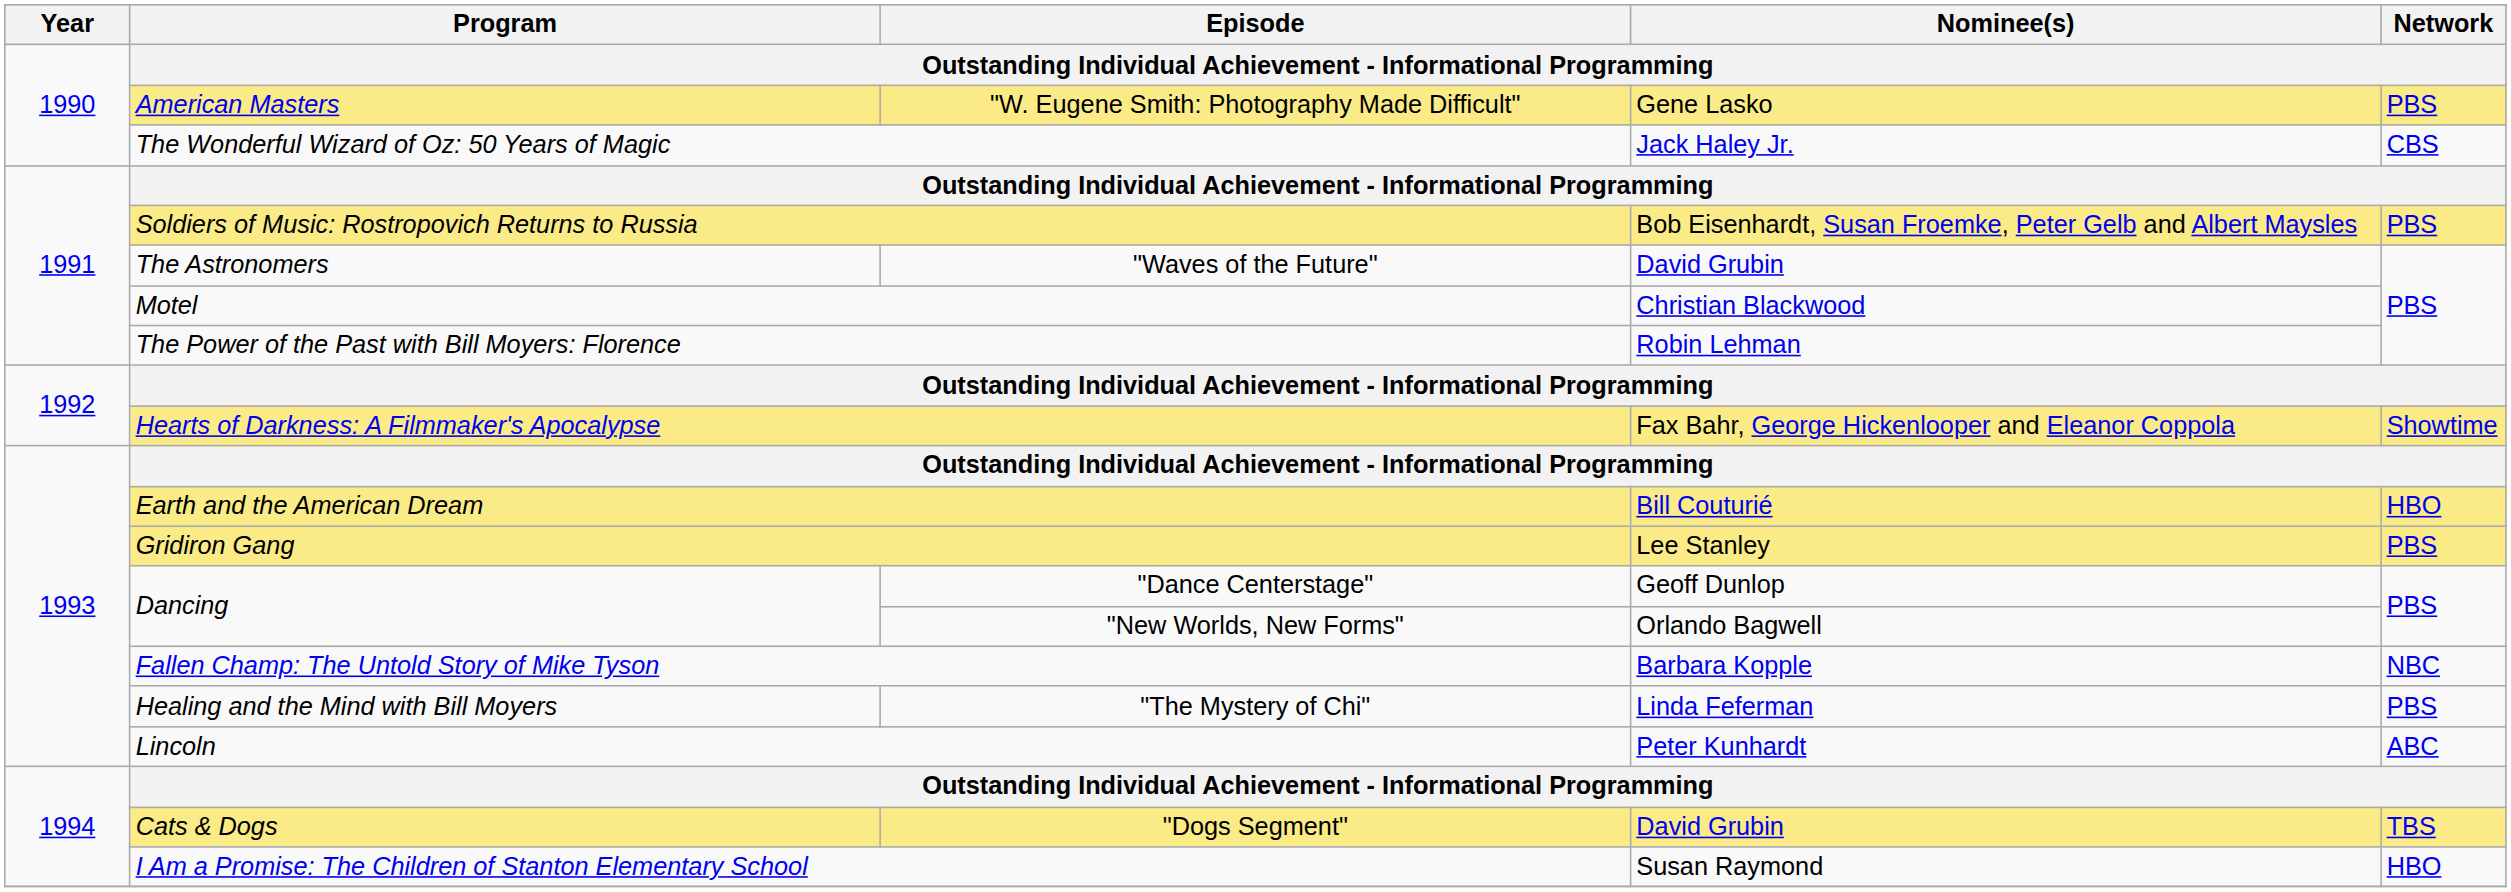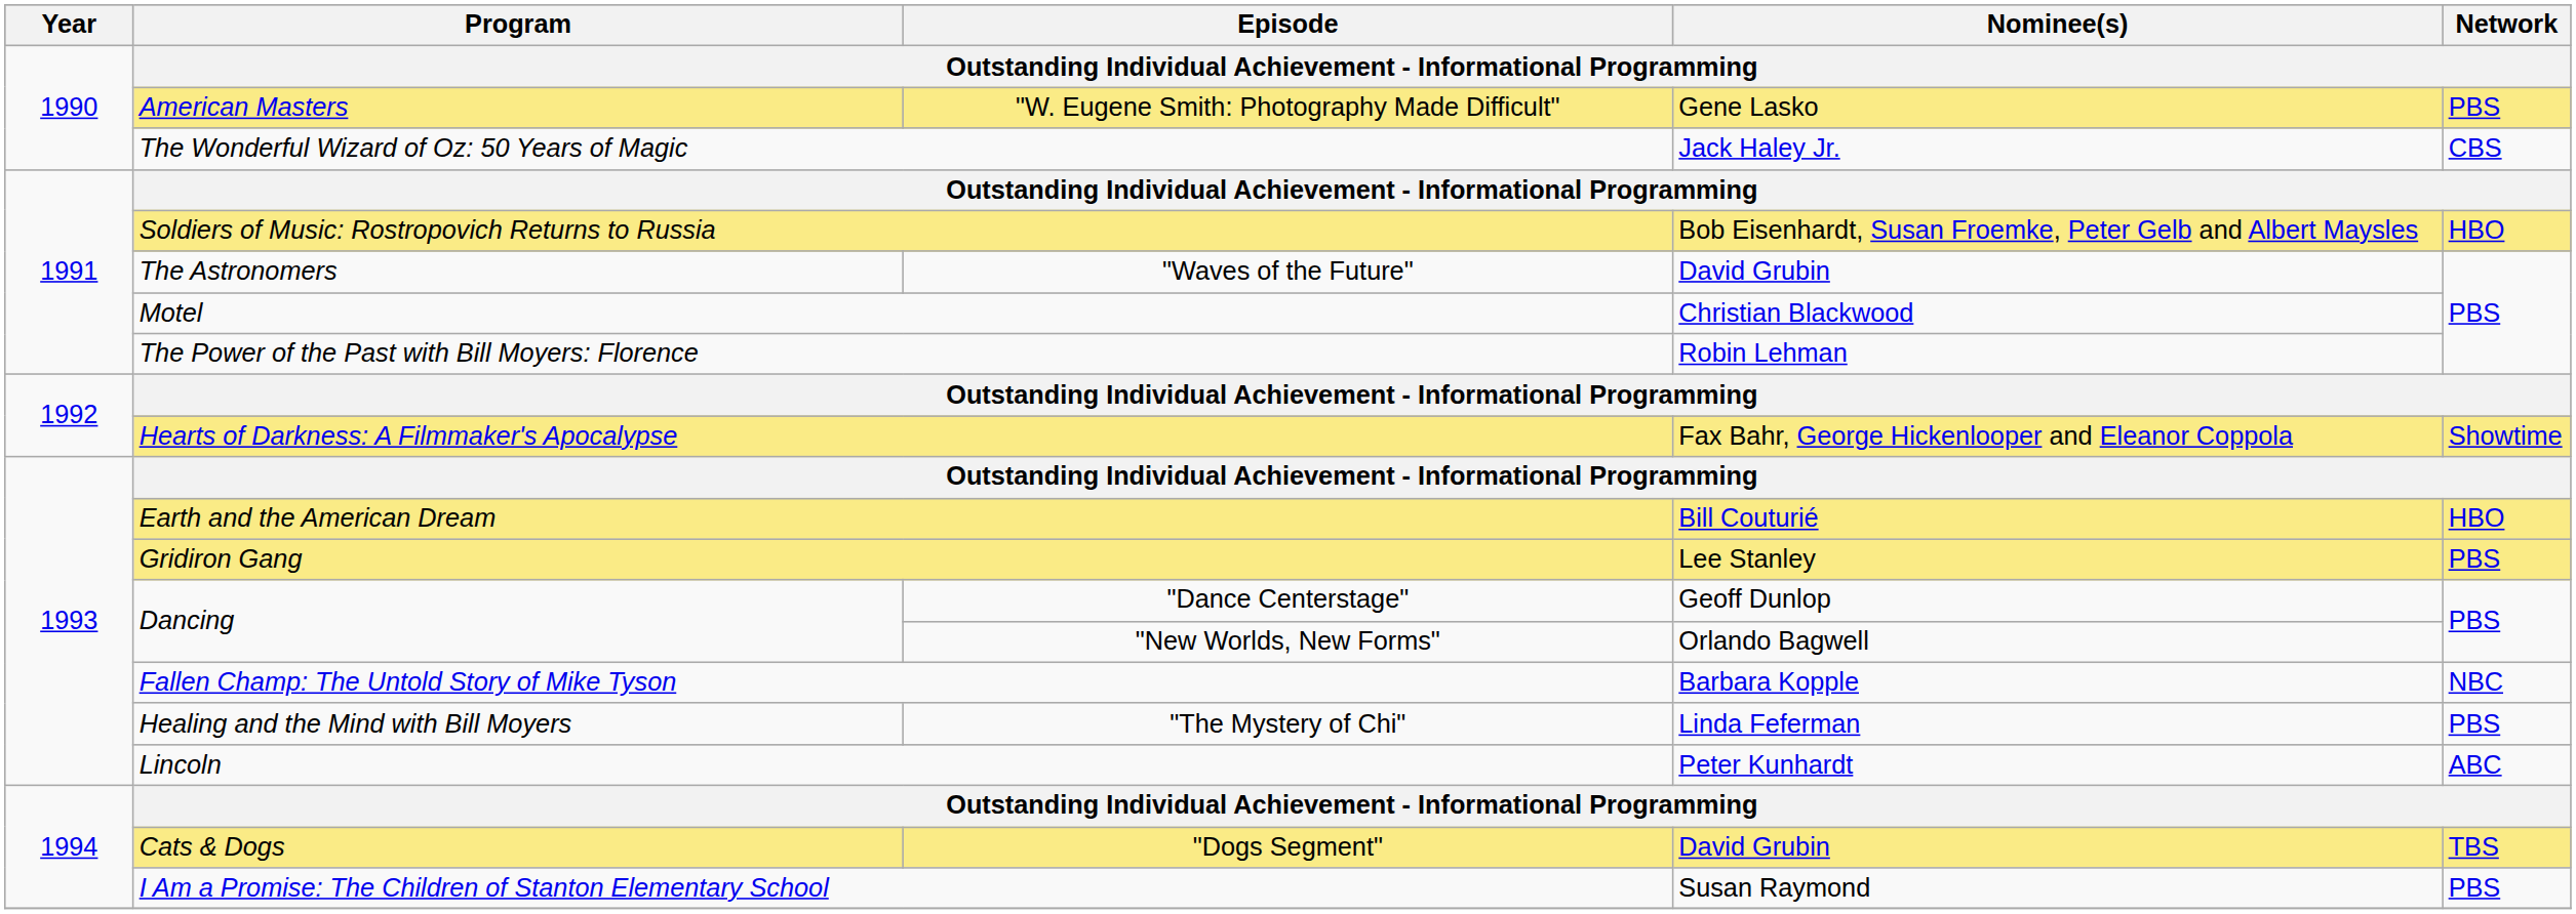Soldiers of Music: Rostropovich Returns to Russia | Network: PBS -> HBO
I Am a Promise: The Children of Stanton Elementary School | Network: HBO -> PBS
